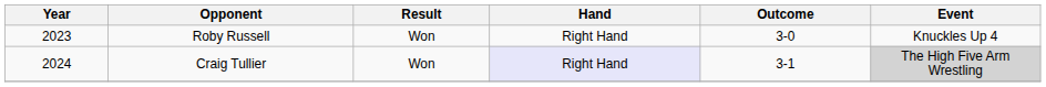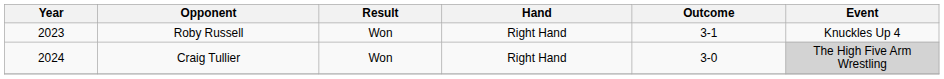Roby Russell | Outcome: 3-0 -> 3-1
Craig Tullier | Hand: lavender background -> no background
Craig Tullier | Outcome: 3-1 -> 3-0
